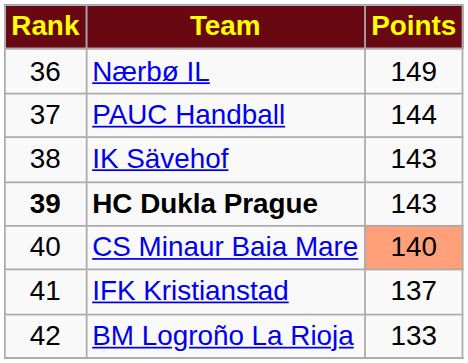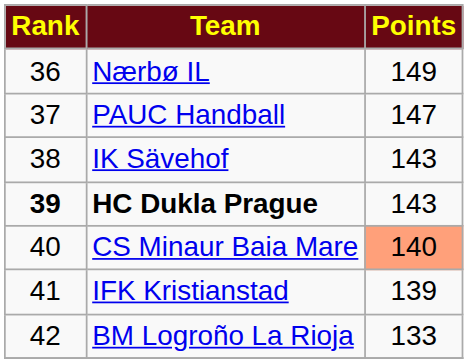PAUC Handball | Points: 144 -> 147
IFK Kristianstad | Points: 137 -> 139
